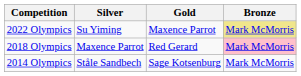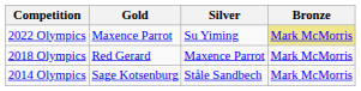columns swapped: Gold <-> Silver
2018 Olympics | Bronze: pink background -> no background
